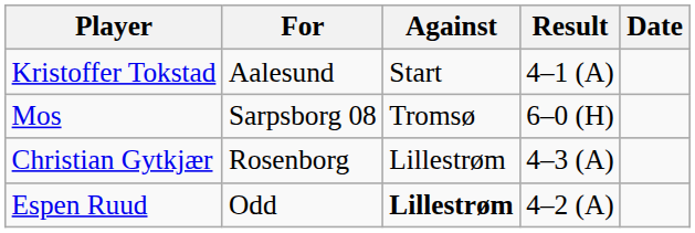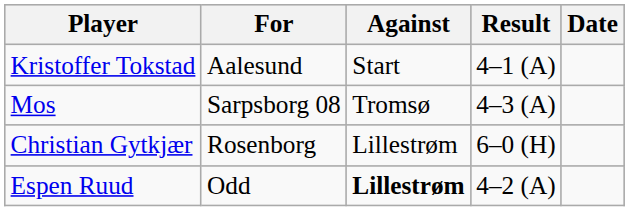Mos | Result: 6–0 (H) -> 4–3 (A)
Christian Gytkjær | Result: 4–3 (A) -> 6–0 (H)
